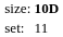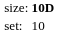set: | column 2: 11 -> 10
